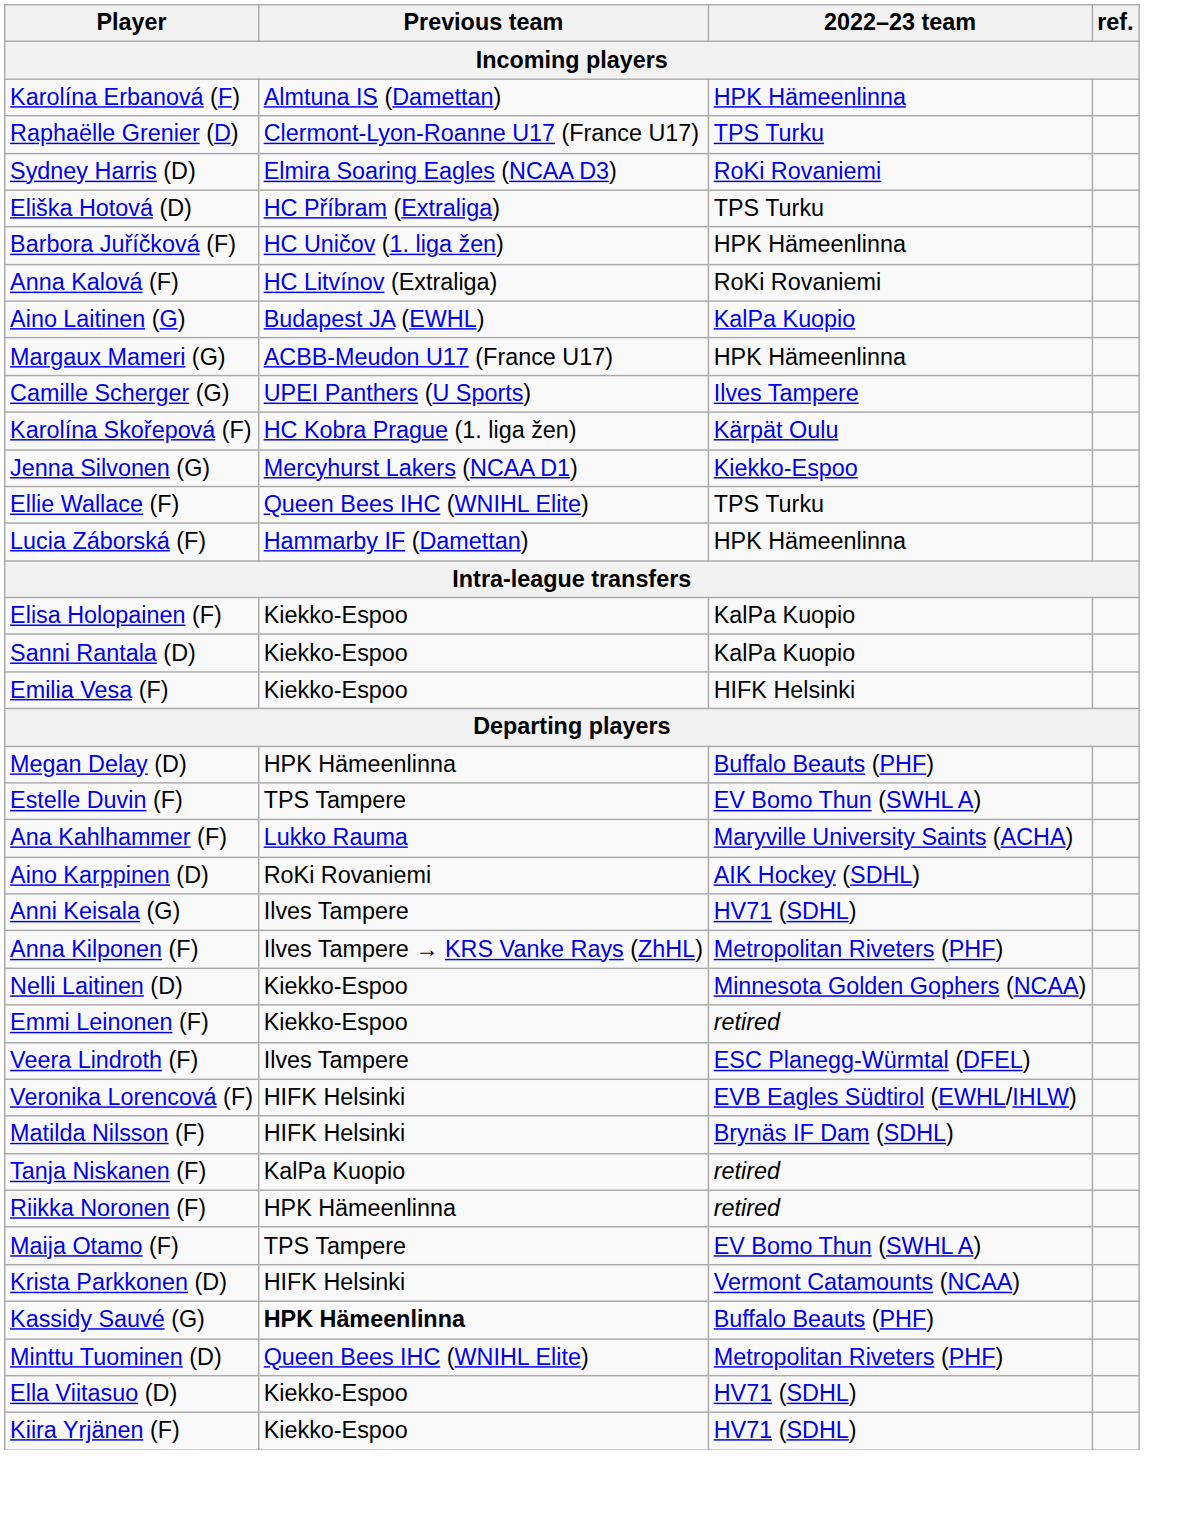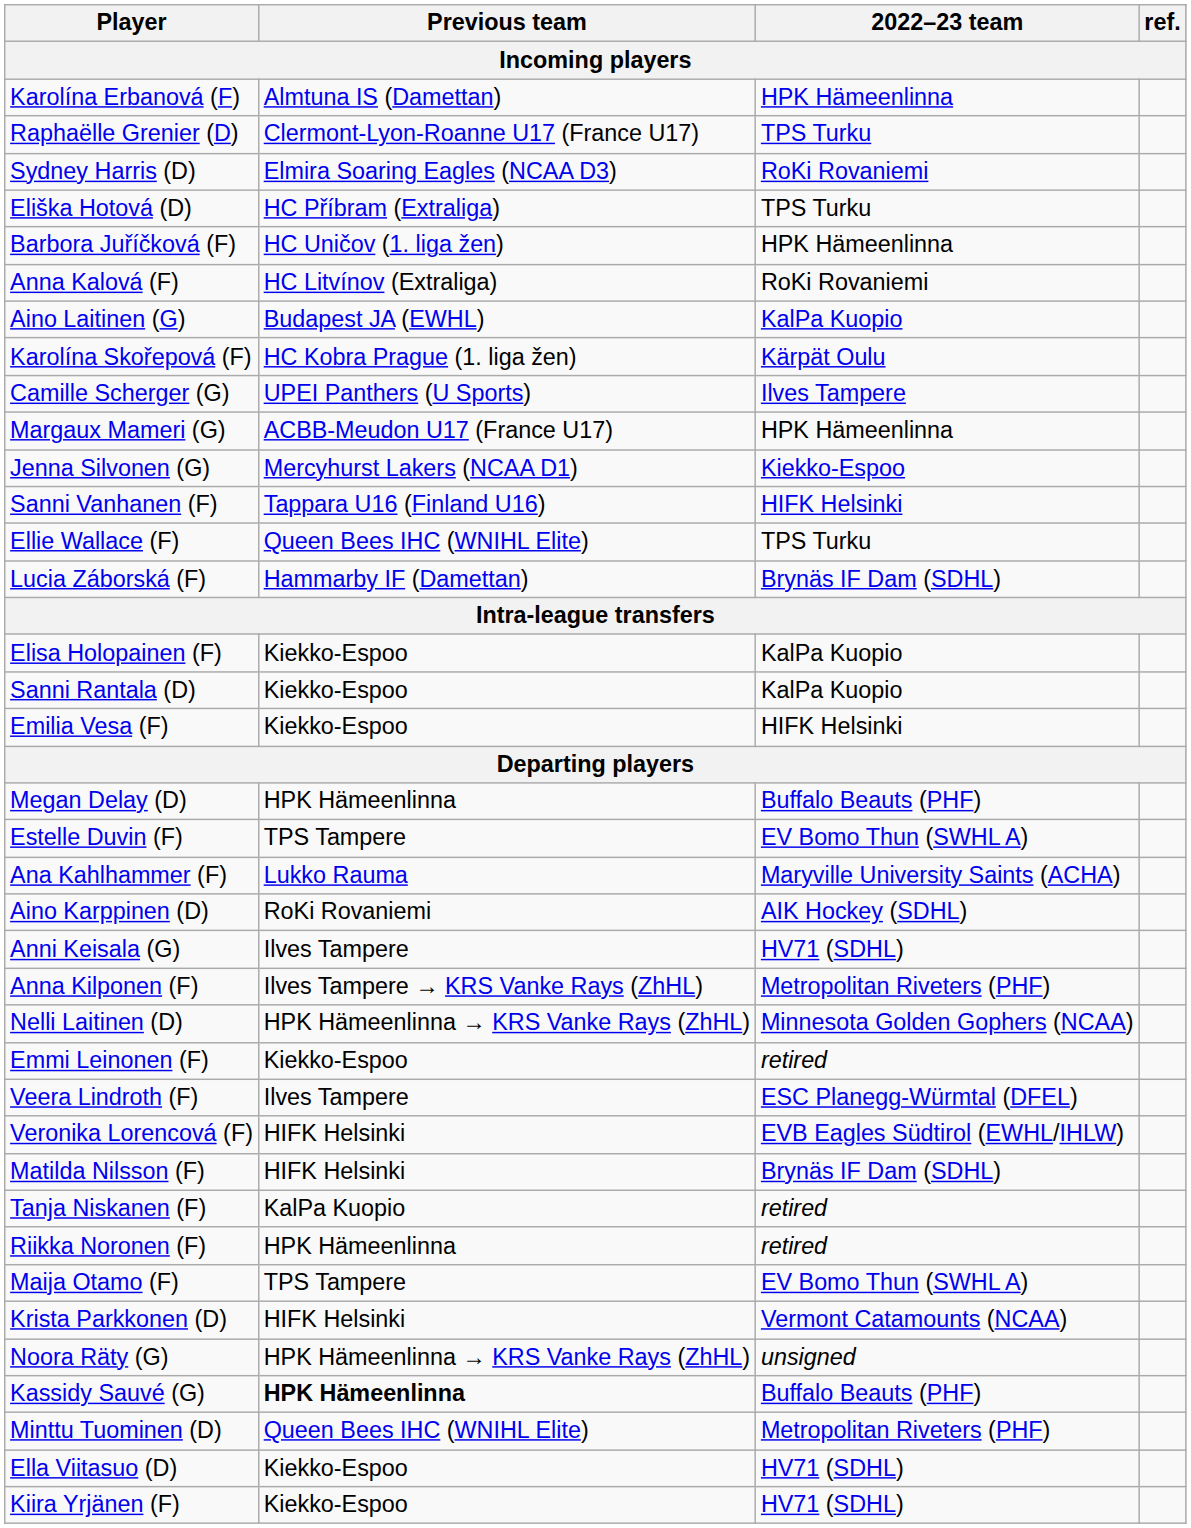rows swapped: Margaux Mameri (G) <-> Karolína Skořepová (F)
+ row: Sanni Vanhanen (F) | Tappara U16 (Finland U16) | HIFK Helsinki
Lucia Záborská (F) | 2022–23 team: HPK Hämeenlinna -> Brynäs IF Dam (SDHL)
Nelli Laitinen (D) | Previous team: Kiekko-Espoo -> HPK Hämeenlinna → KRS Vanke Rays (ZhHL)
+ row: Noora Räty (G) | HPK Hämeenlinna → KRS Vanke Rays (ZhHL) | unsigned
